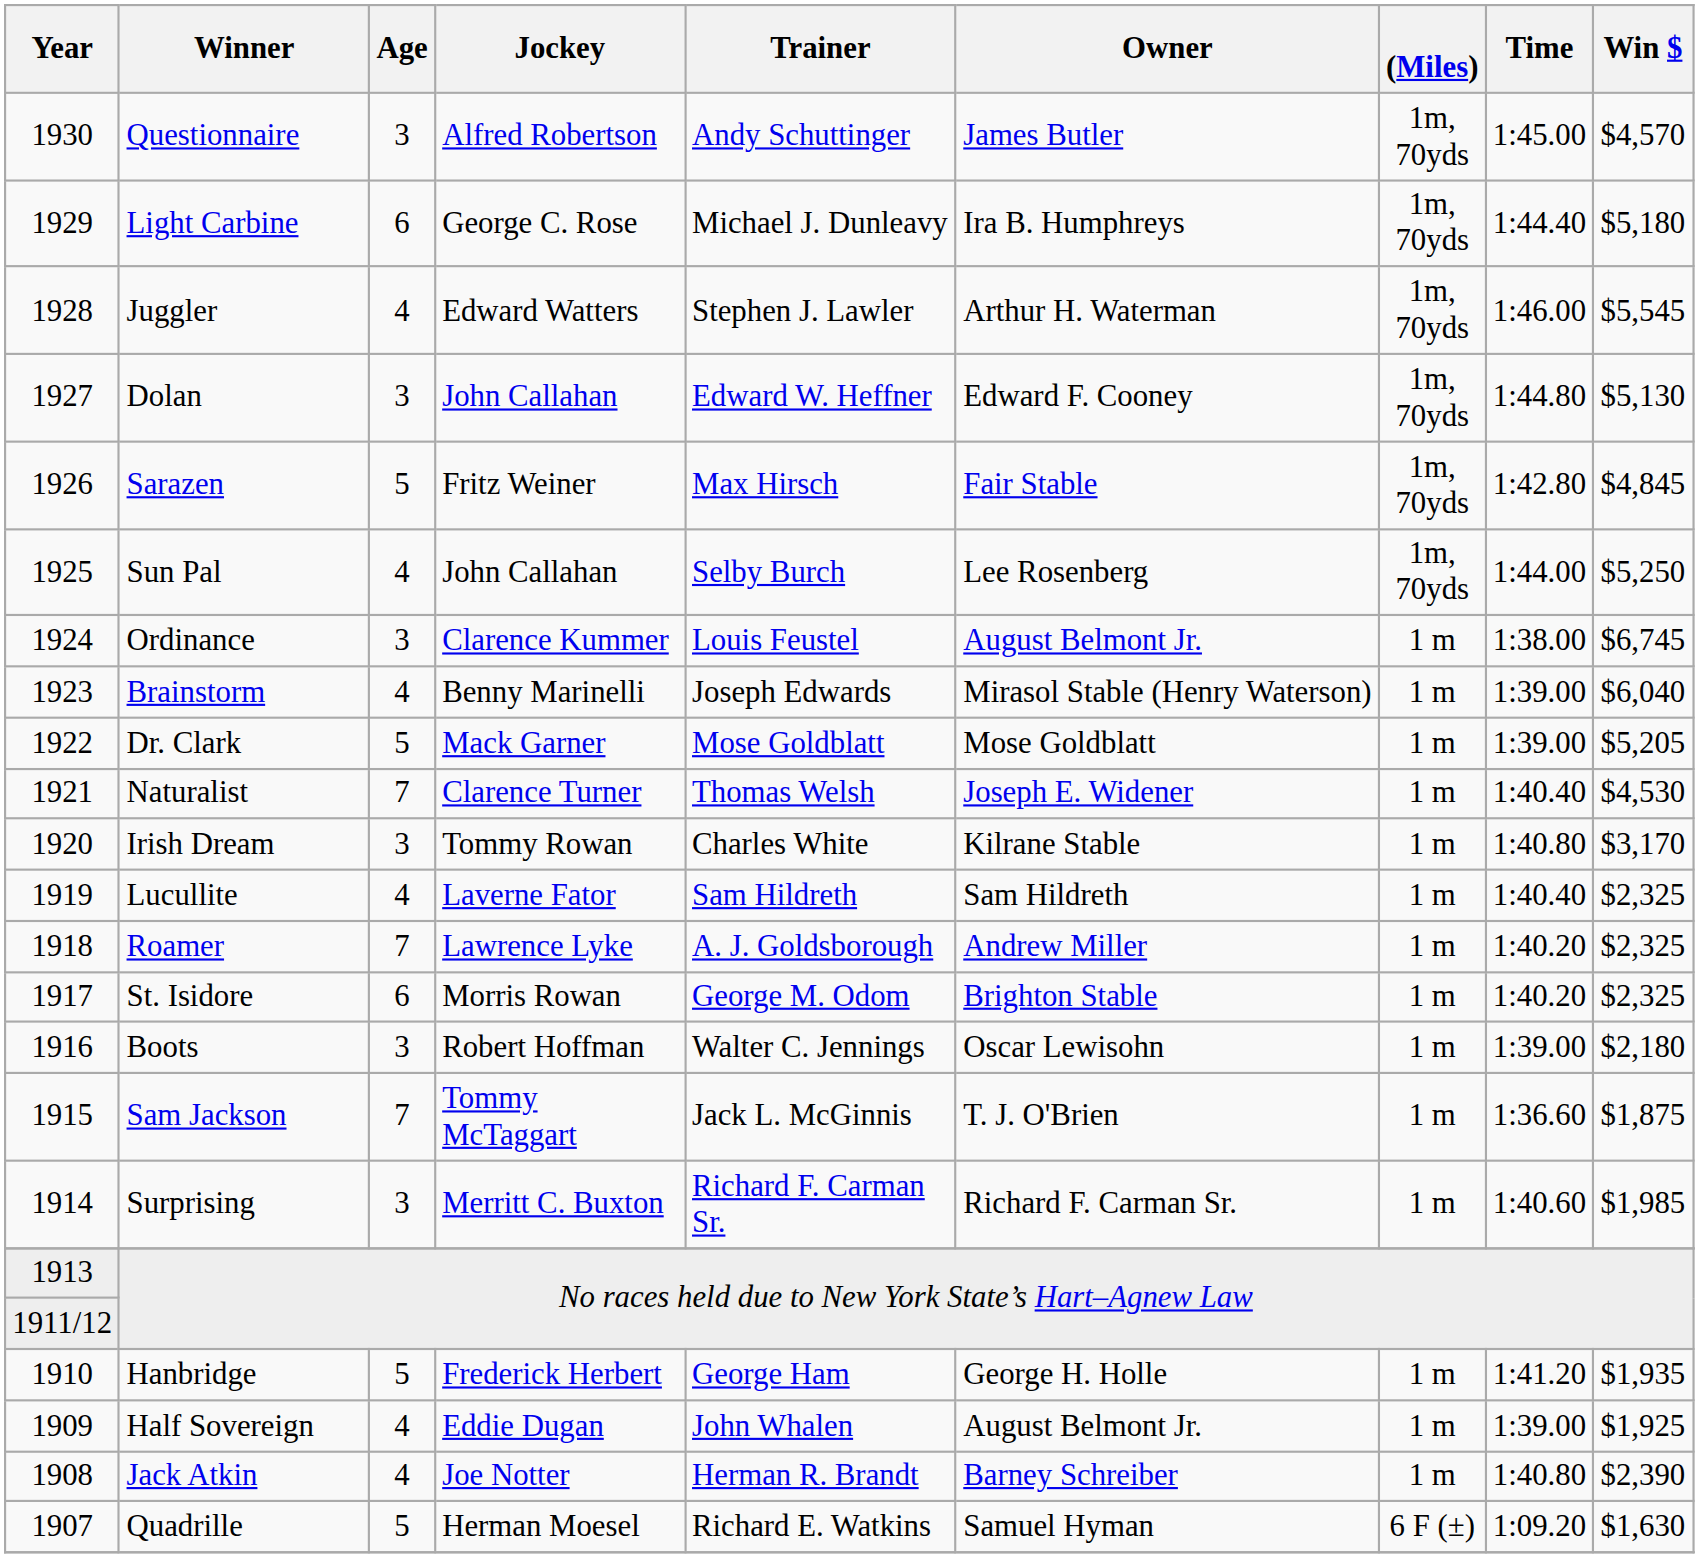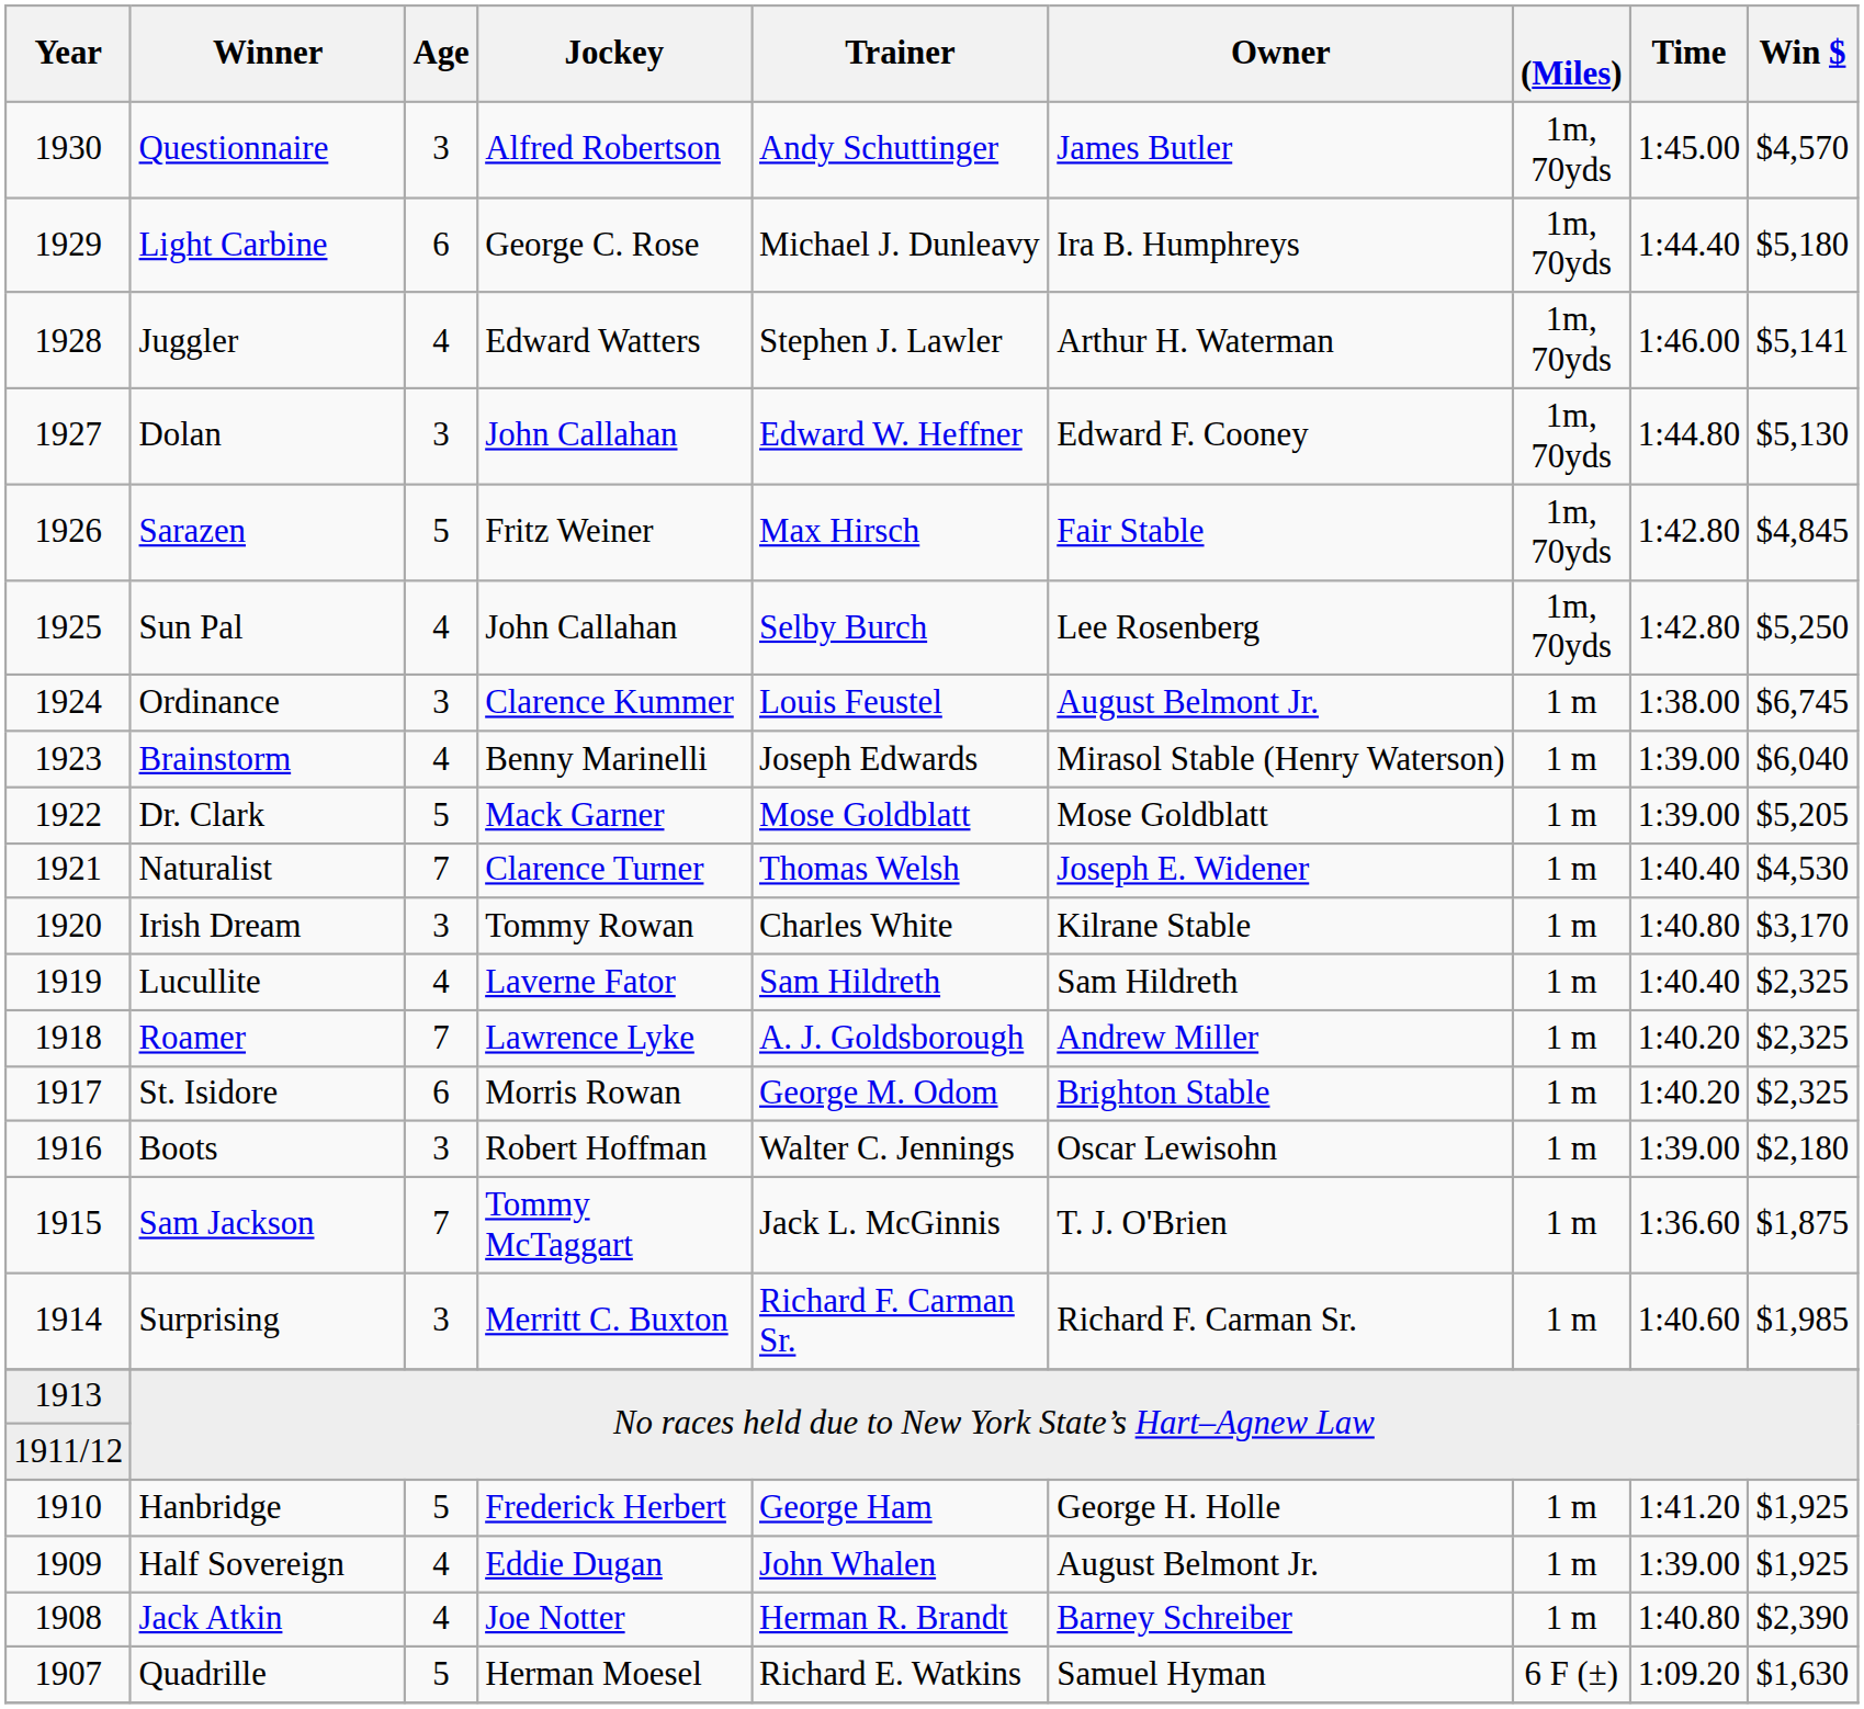Juggler | Win $: $5,545 -> $5,141
Sun Pal | Time: 1:44.00 -> 1:42.80
Hanbridge | Win $: $1,935 -> $1,925
